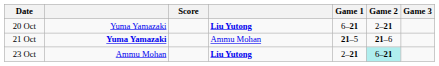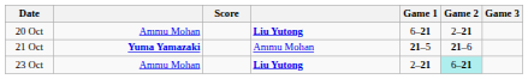20 Oct | column 2: Yuma Yamazaki -> Ammu Mohan
